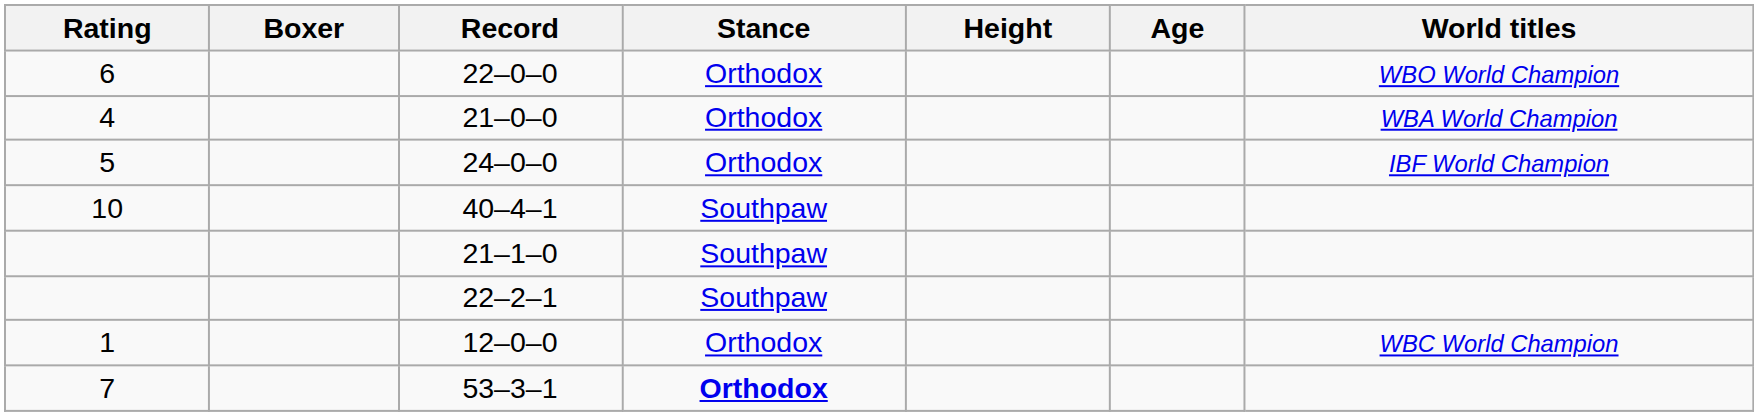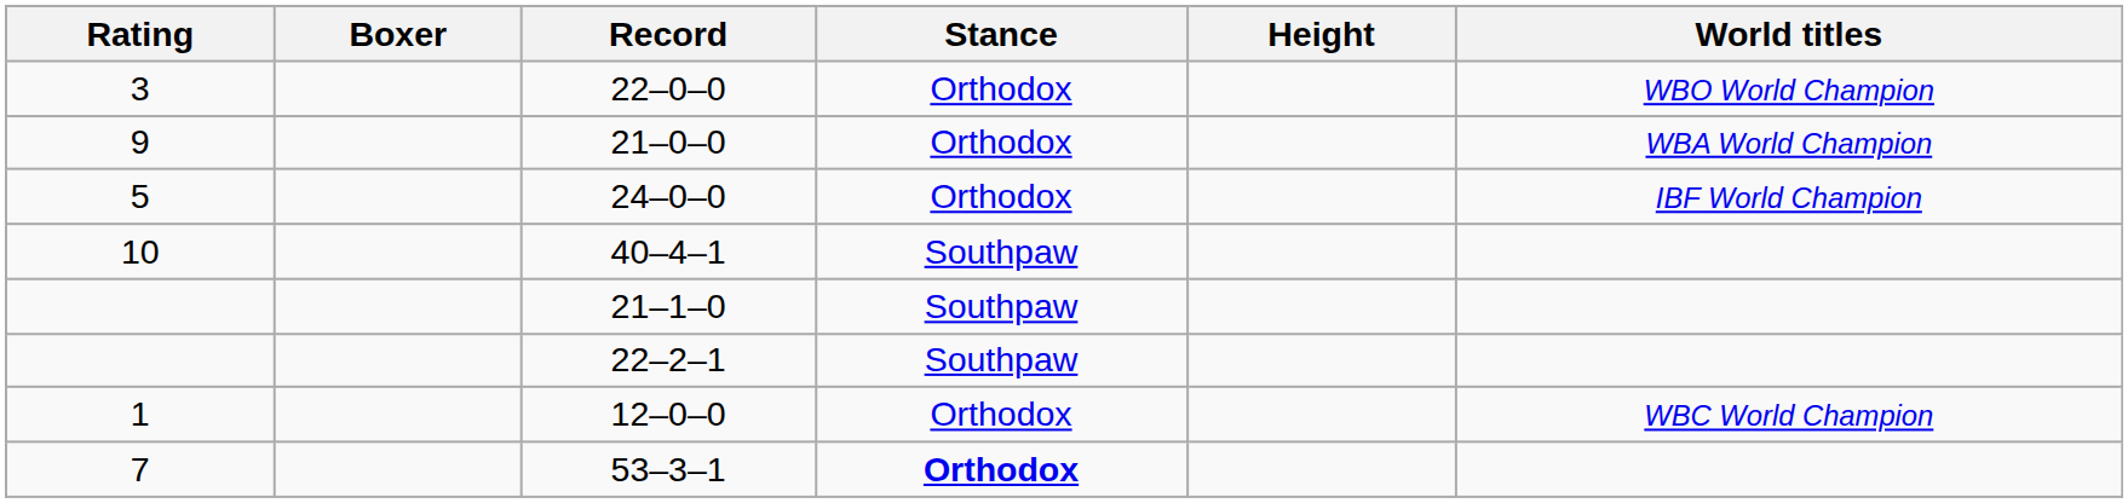- column: Age
22–0–0 | Rating: 6 -> 3
21–0–0 | Rating: 4 -> 9
